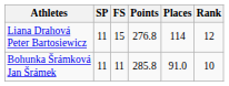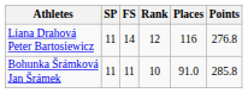columns swapped: Points <-> Rank
Liana Drahová Peter Bartosiewicz | FS: 15 -> 14
Liana Drahová Peter Bartosiewicz | Places: 114 -> 116
